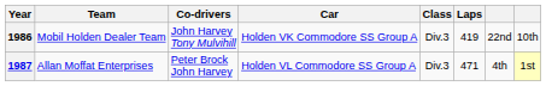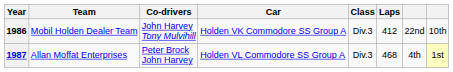1986 | Laps: 419 -> 412
1987 | Laps: 471 -> 468
